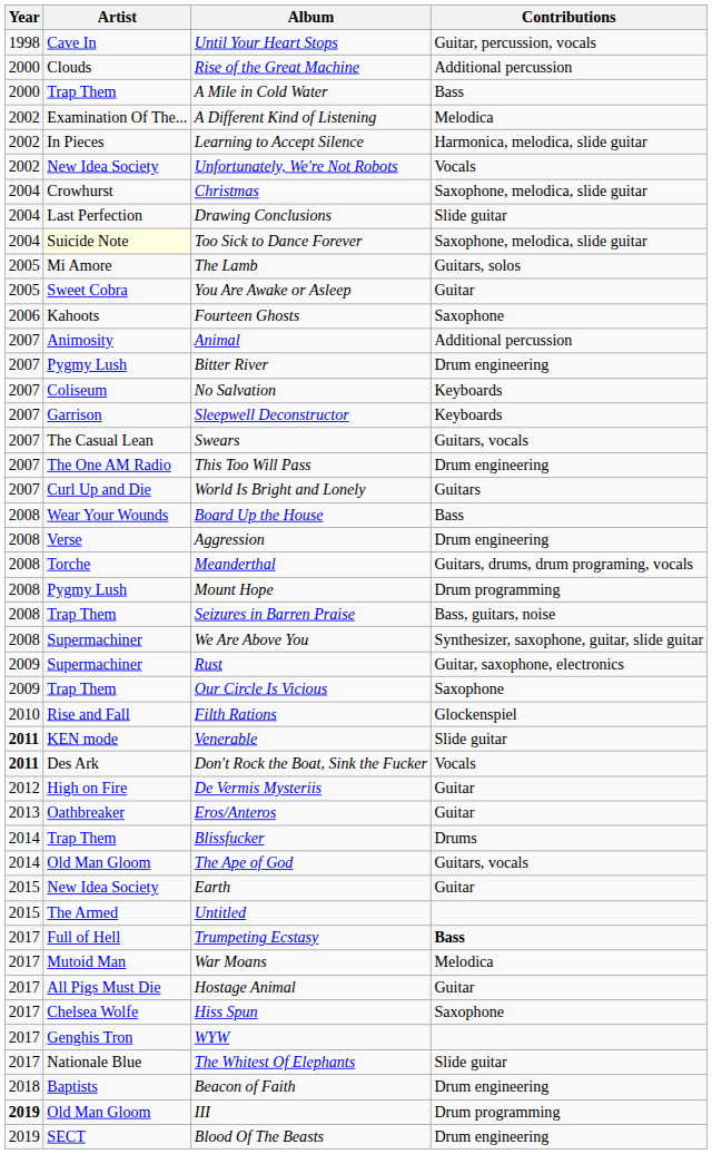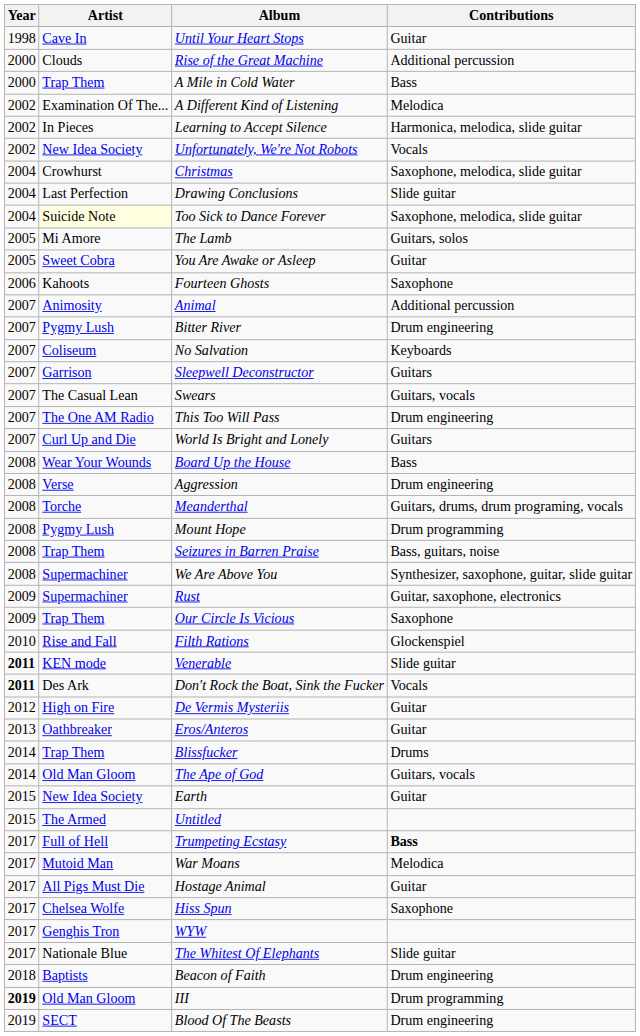Until Your Heart Stops | Contributions: Guitar, percussion, vocals -> Guitar
Sleepwell Deconstructor | Contributions: Keyboards -> Guitars
